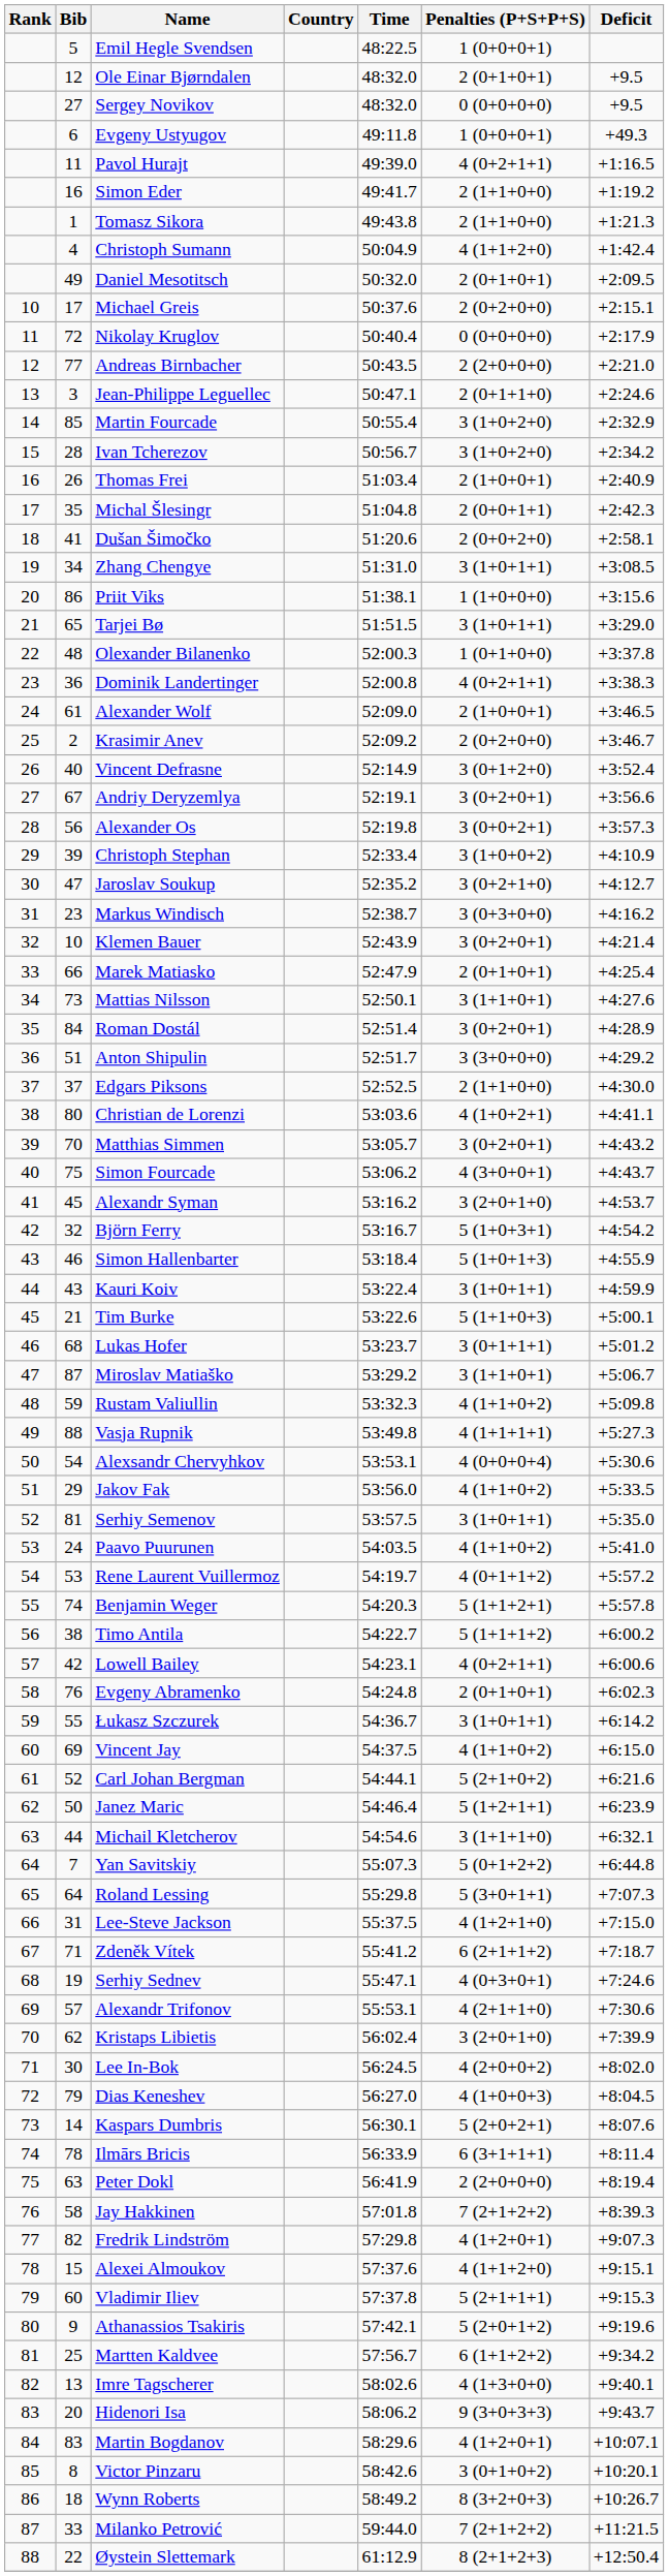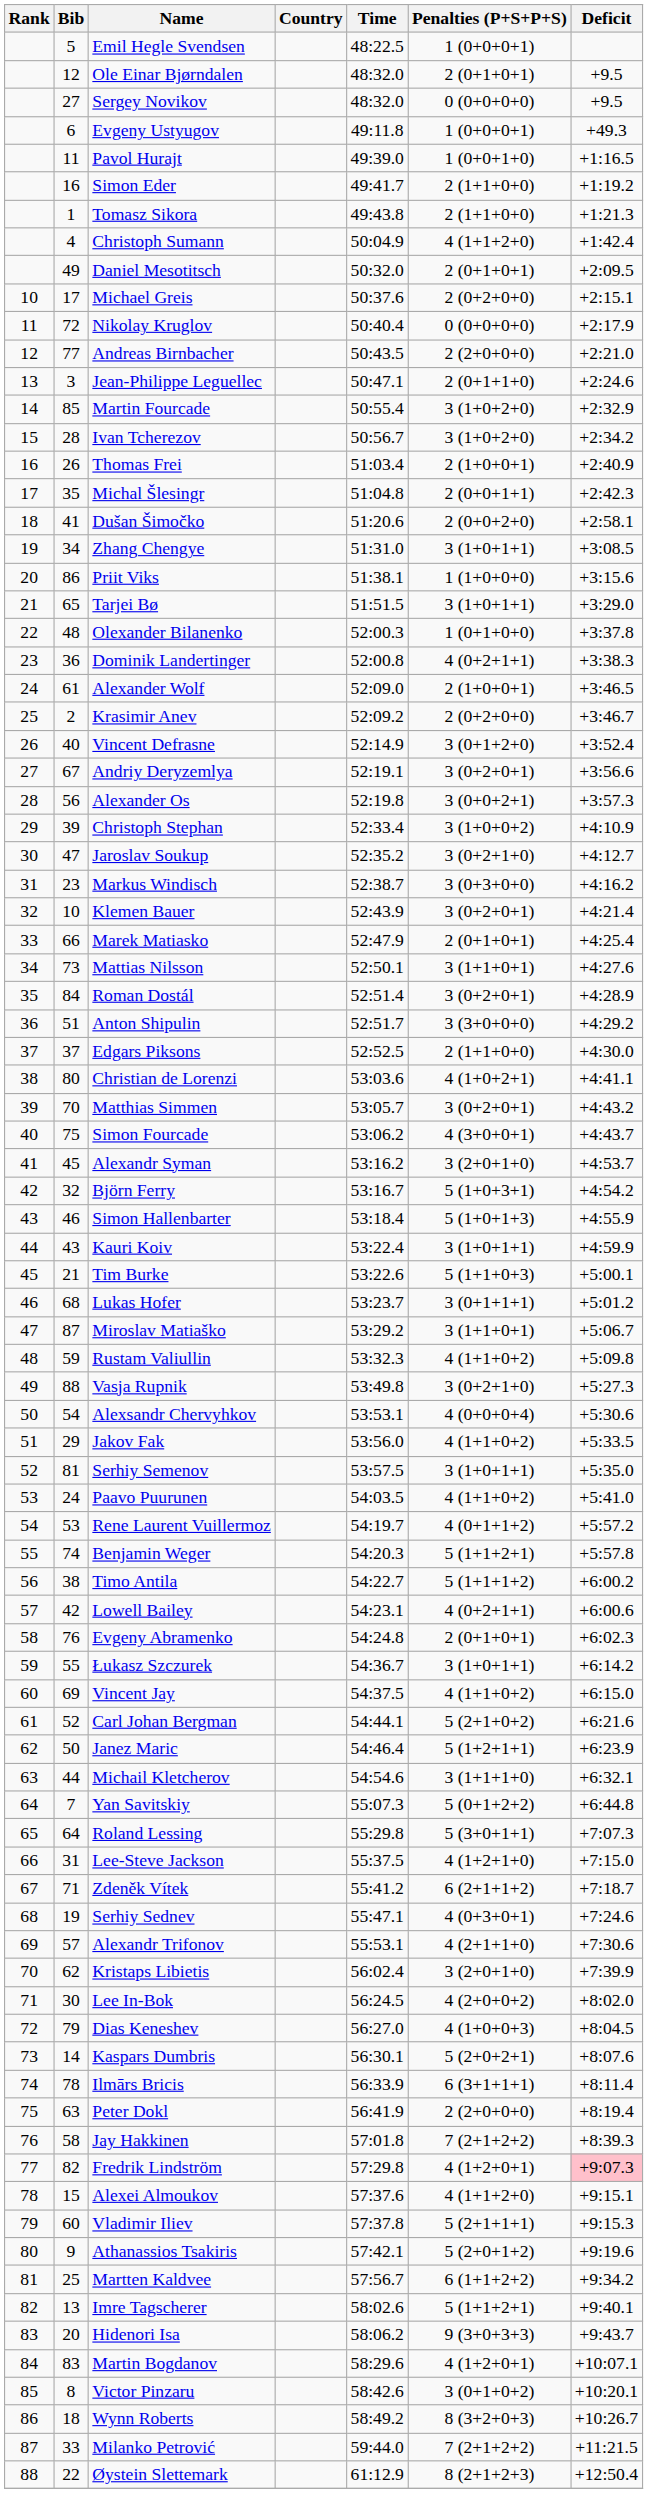Pavol Hurajt | Penalties (P+S+P+S): 4 (0+2+1+1) -> 1 (0+0+1+0)
Vasja Rupnik | Penalties (P+S+P+S): 4 (1+1+1+1) -> 3 (0+2+1+0)
Fredrik Lindström | Deficit: no background -> pink background
Imre Tagscherer | Penalties (P+S+P+S): 4 (1+3+0+0) -> 5 (1+1+2+1)
